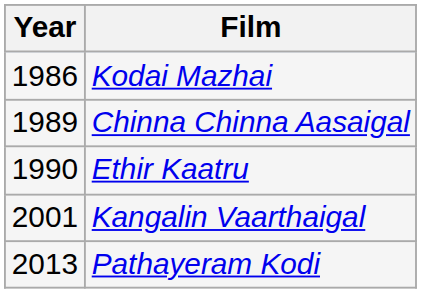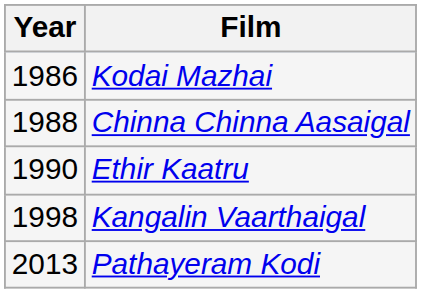Chinna Chinna Aasaigal | Year: 1989 -> 1988
Kangalin Vaarthaigal | Year: 2001 -> 1998
